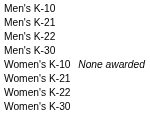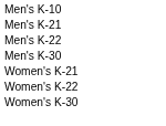- row: Women's K-10 | None awarded
